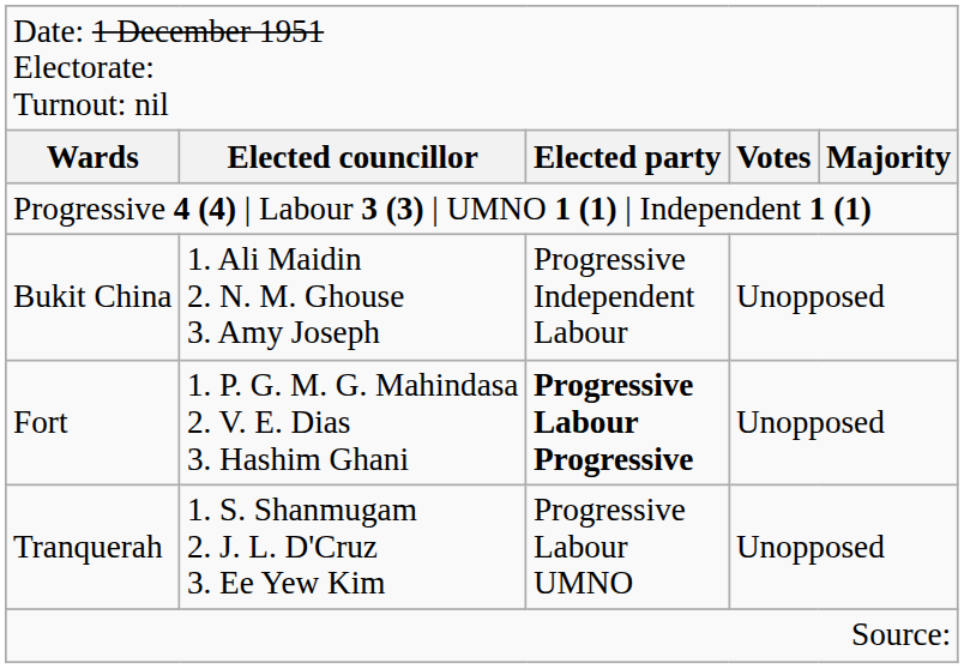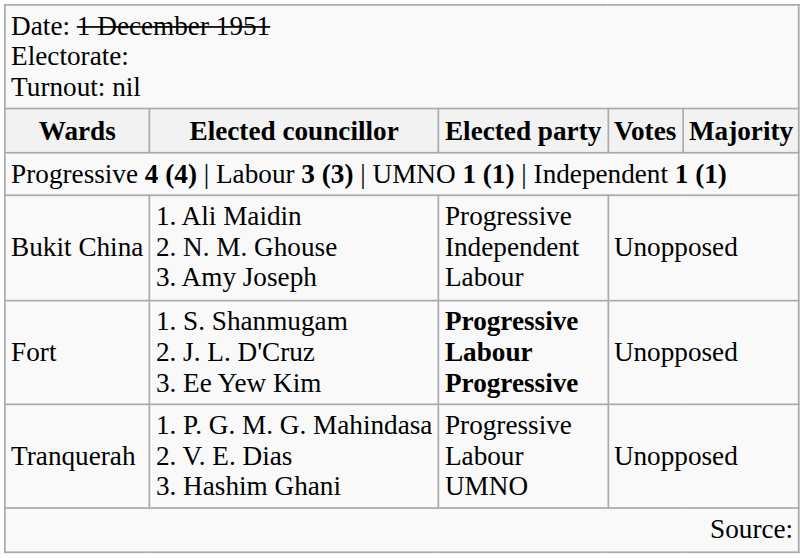Fort | column 2: 1. P. G. M. G. Mahindasa 2. V. E. Dias 3. Hashim Ghani -> 1. S. Shanmugam 2. J. L. D'Cruz 3. Ee Yew Kim
Tranquerah | column 2: 1. S. Shanmugam 2. J. L. D'Cruz 3. Ee Yew Kim -> 1. P. G. M. G. Mahindasa 2. V. E. Dias 3. Hashim Ghani
